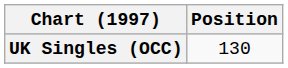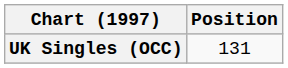UK Singles (OCC) | Position: 130 -> 131
